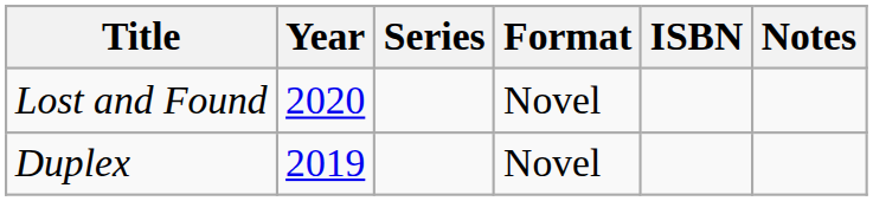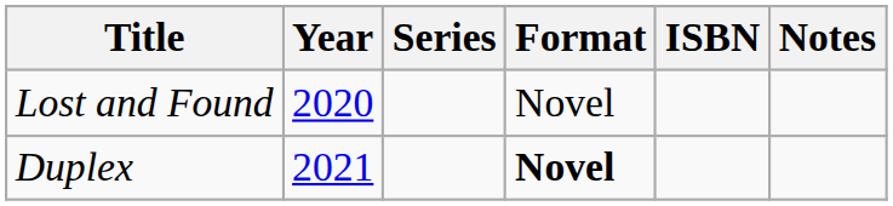Duplex | Year: 2019 -> 2021
Duplex | Format: normal -> bold
